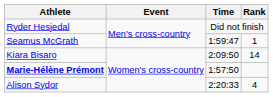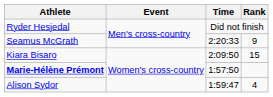Seamus McGrath | Time: 1:59:47 -> 2:20:33
Seamus McGrath | Rank: 1 -> 9
Kiara Bisaro | Rank: 14 -> 15
Alison Sydor | Time: 2:20:33 -> 1:59:47
